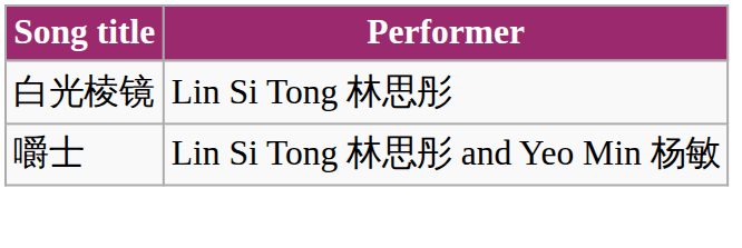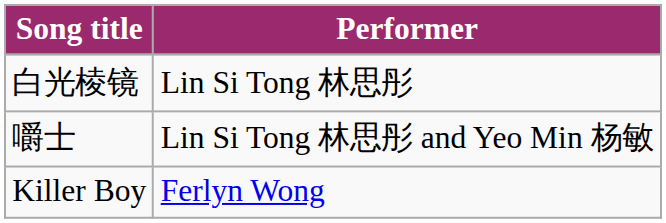+ row: Killer Boy | Ferlyn Wong
